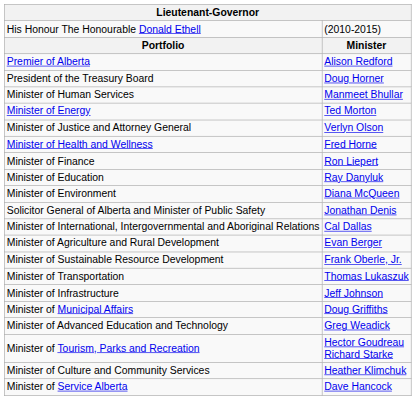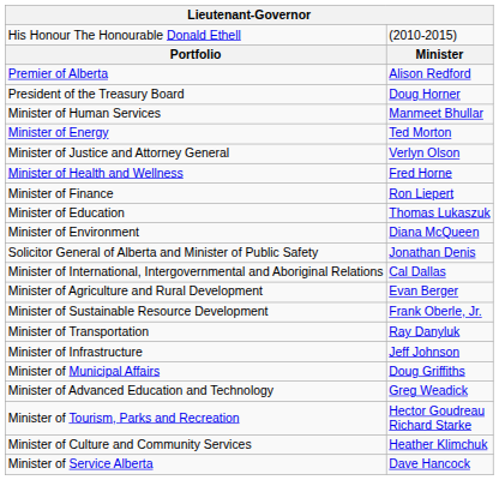Minister of Education | column 2: Ray Danyluk -> Thomas Lukaszuk
Minister of Transportation | column 2: Thomas Lukaszuk -> Ray Danyluk
